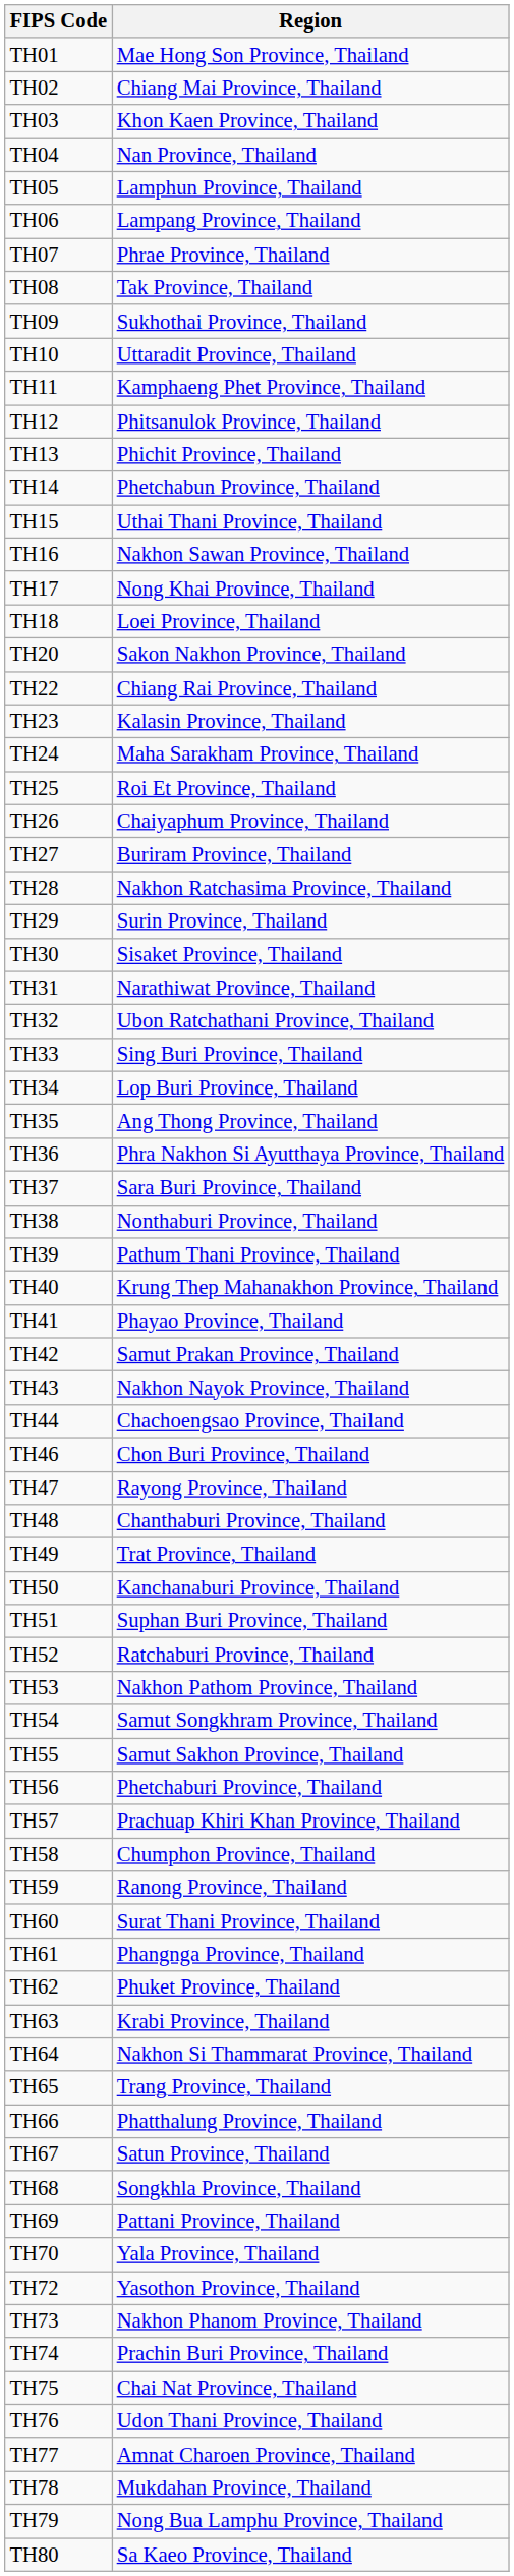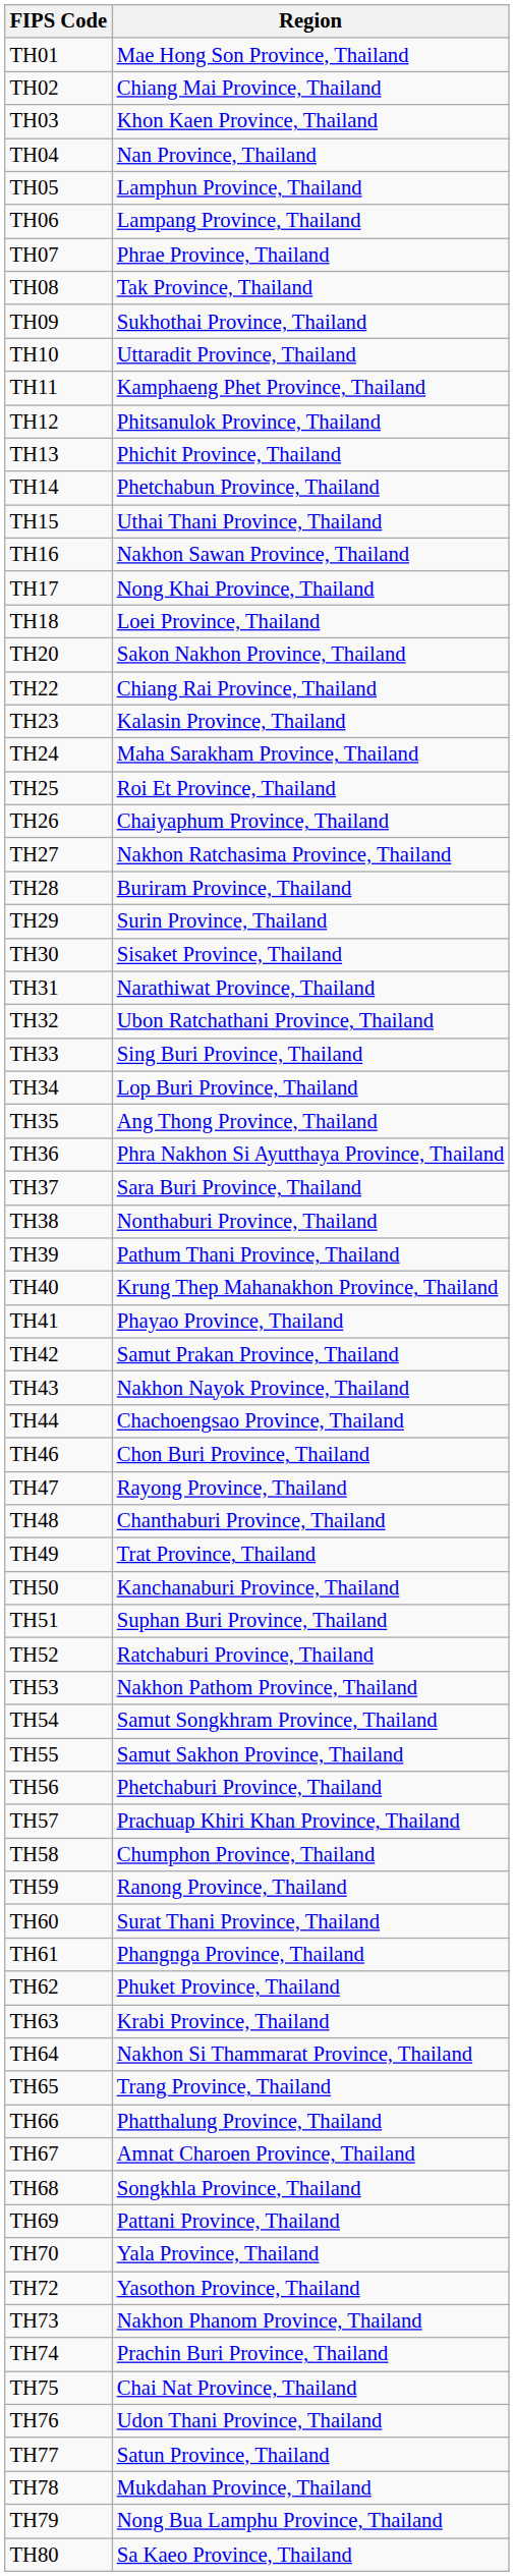TH27 | Region: Buriram Province, Thailand -> Nakhon Ratchasima Province, Thailand
TH28 | Region: Nakhon Ratchasima Province, Thailand -> Buriram Province, Thailand
TH67 | Region: Satun Province, Thailand -> Amnat Charoen Province, Thailand
TH77 | Region: Amnat Charoen Province, Thailand -> Satun Province, Thailand
